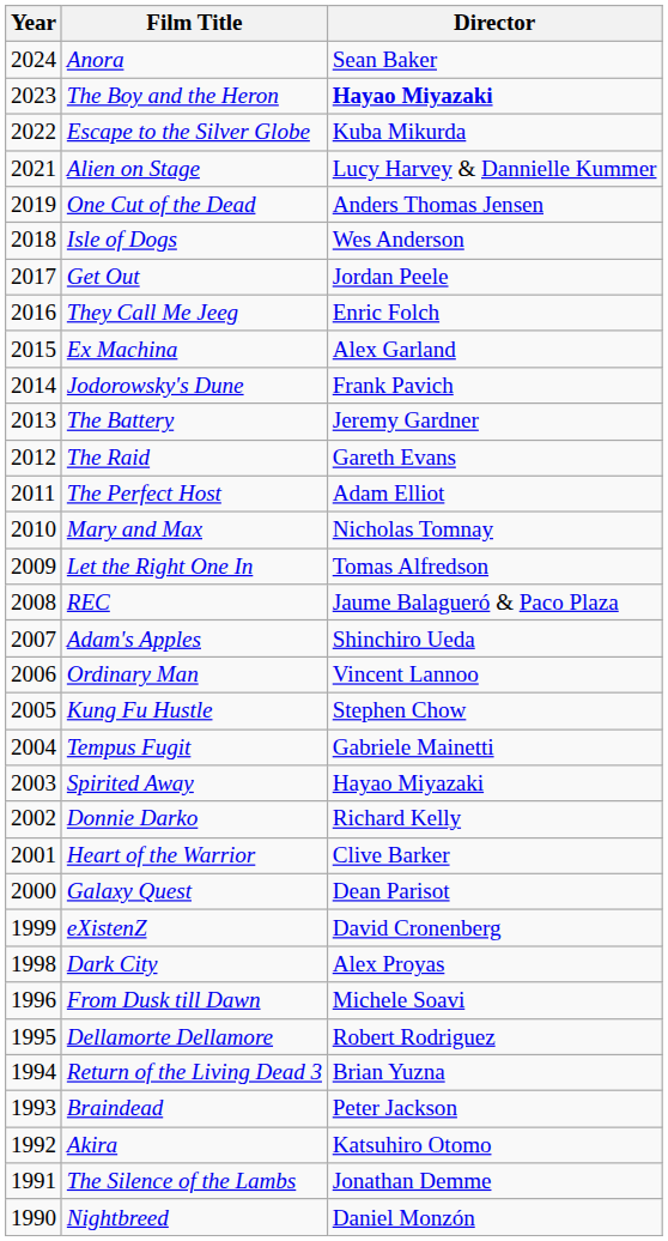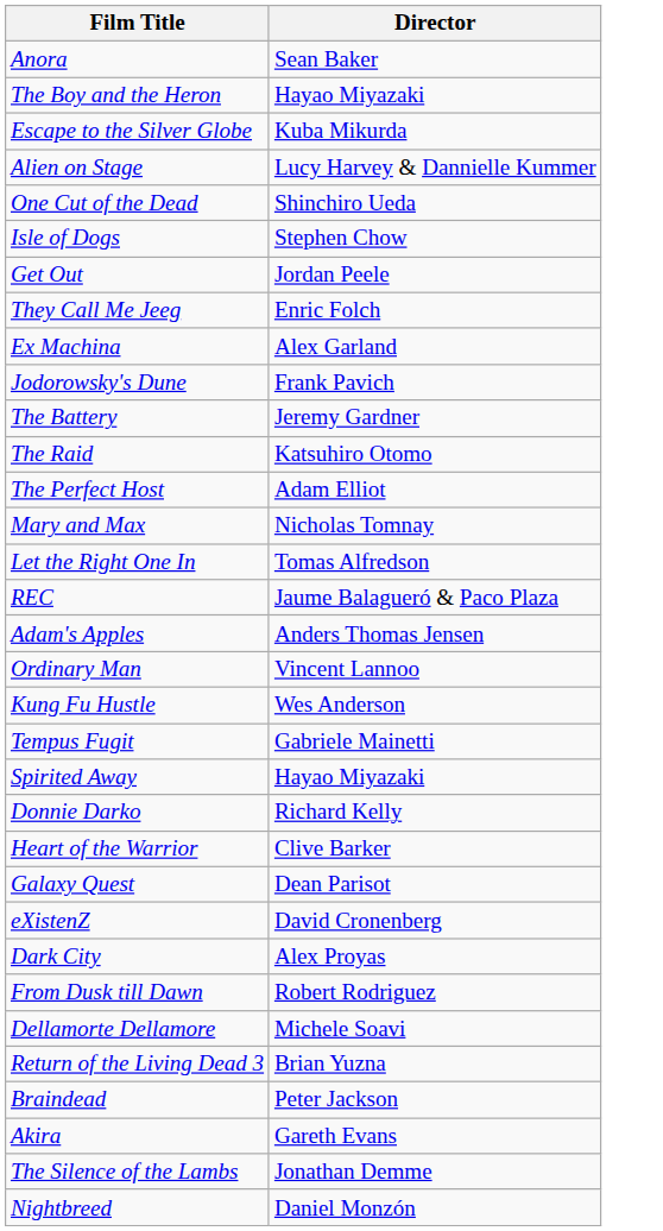- column: Year | 2024 | 2023 | 2022 | 2021 | 2019 | 2018 | 2017 | 2016 | 2015 | 2014 | 2013 | 2012 | 2011 | 2010 | 2009 | 2008 | 2007 | 2006 | 2005 | 2004 | 2003 | 2002 | 2001 | 2000 | 1999 | 1998 | 1996 | 1995 | 1994 | 1993 | 1992 | 1991 | 1990
The Boy and the Heron | Director: bold -> normal
One Cut of the Dead | Director: Anders Thomas Jensen -> Shinchiro Ueda
Isle of Dogs | Director: Wes Anderson -> Stephen Chow
The Raid | Director: Gareth Evans -> Katsuhiro Otomo
Adam's Apples | Director: Shinchiro Ueda -> Anders Thomas Jensen
Kung Fu Hustle | Director: Stephen Chow -> Wes Anderson
From Dusk till Dawn | Director: Michele Soavi -> Robert Rodriguez
Dellamorte Dellamore | Director: Robert Rodriguez -> Michele Soavi
Akira | Director: Katsuhiro Otomo -> Gareth Evans
